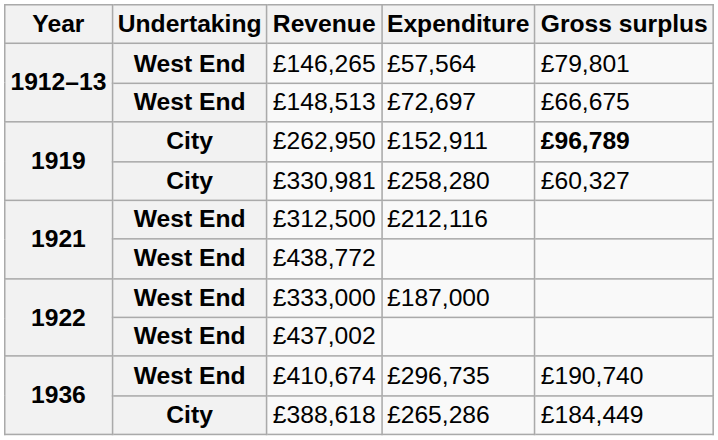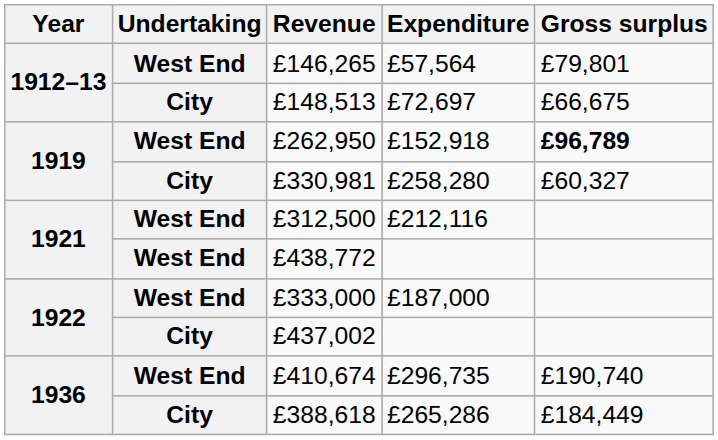£148,513 | Undertaking: West End -> City
£262,950 | Undertaking: City -> West End
£262,950 | Expenditure: £152,911 -> £152,918
£437,002 | Undertaking: West End -> City
